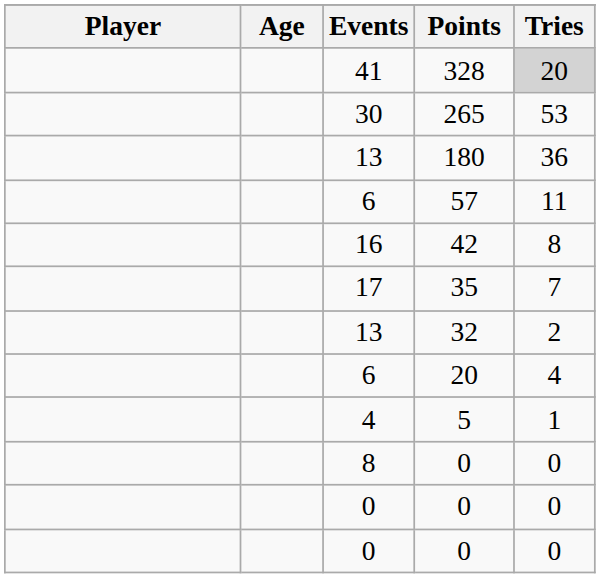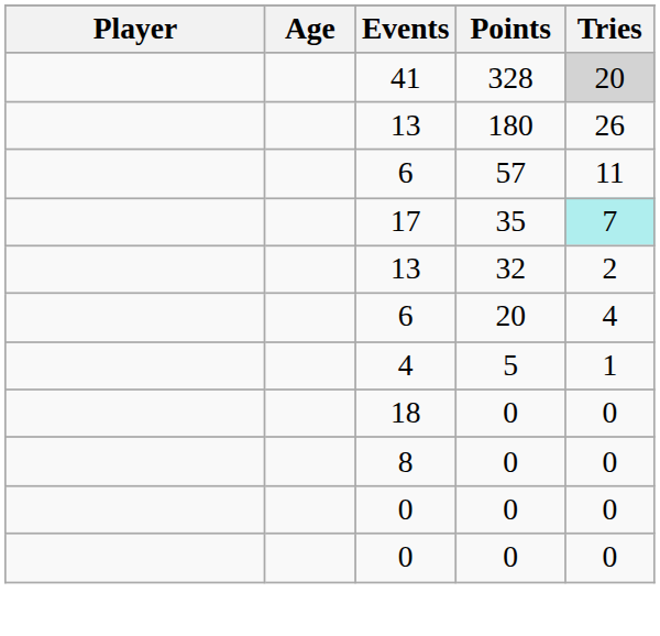- row: 30 | 265 | 53
13 / 180 | Tries: 36 -> 26
- row: 16 | 42 | 8
17 | Tries: no background -> paleturquoise background
+ row: 18 | 0 | 0
